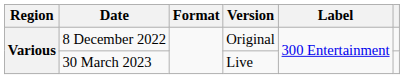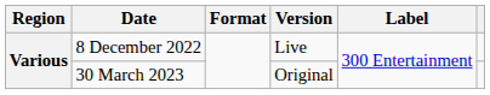8 December 2022 | Version: Original -> Live
30 March 2023 | Version: Live -> Original
